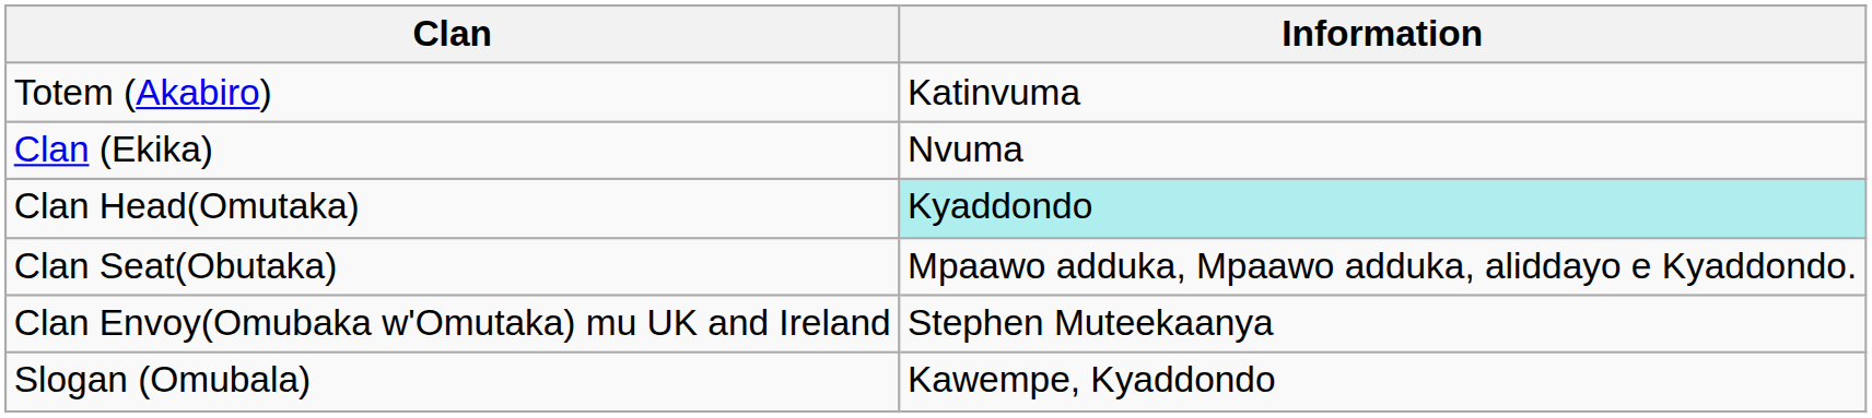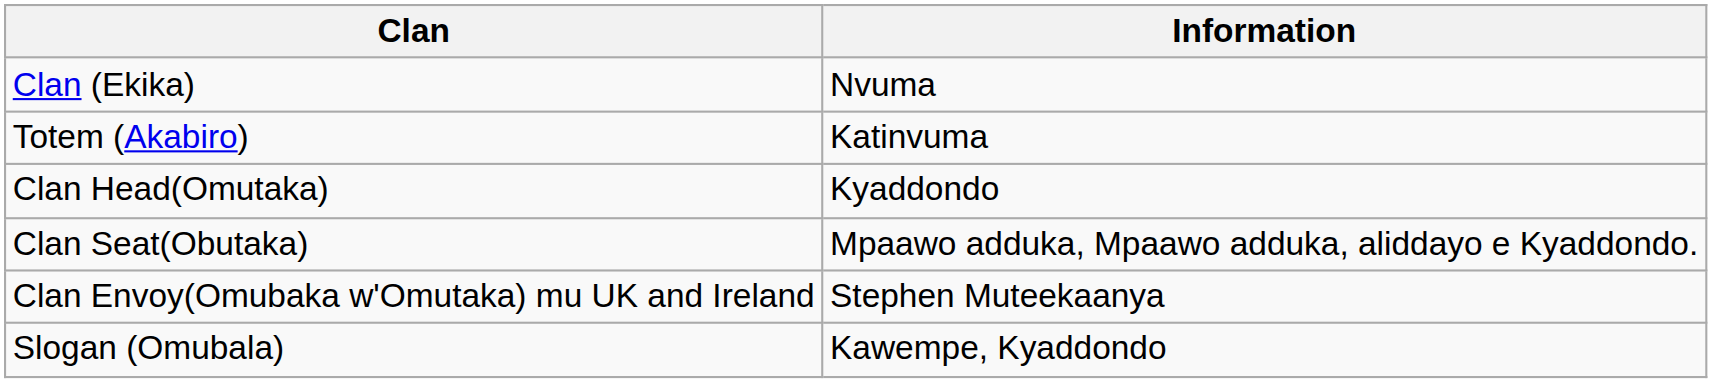rows swapped: Clan (Ekika) <-> Totem (Akabiro)
Clan Head(Omutaka) | Information: paleturquoise background -> no background
